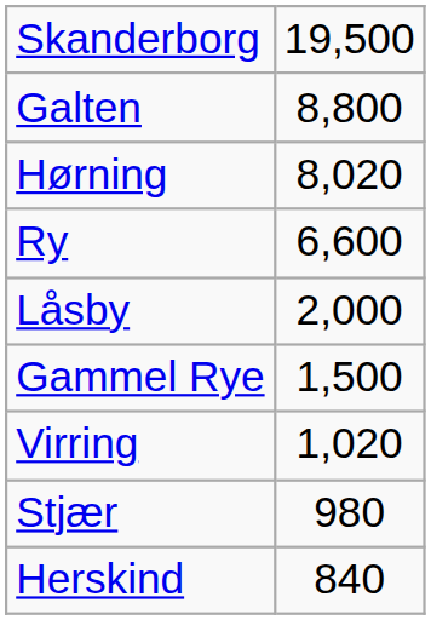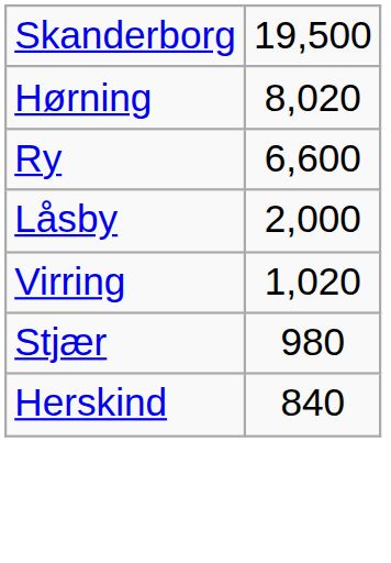- row: Galten | 8,800
- row: Gammel Rye | 1,500
